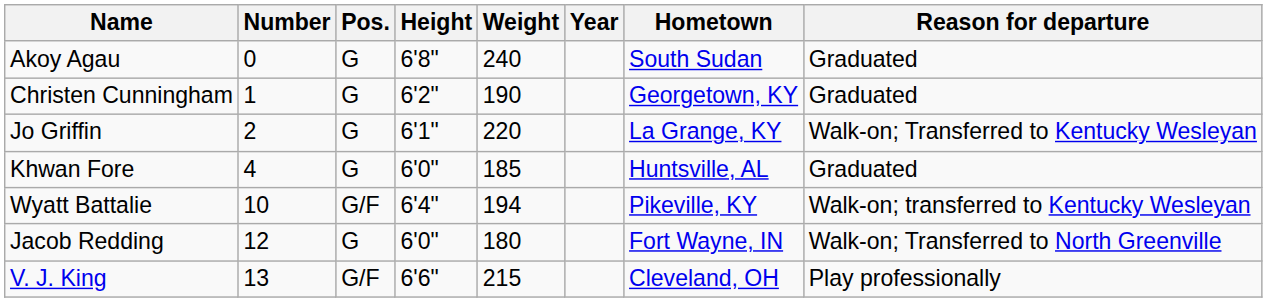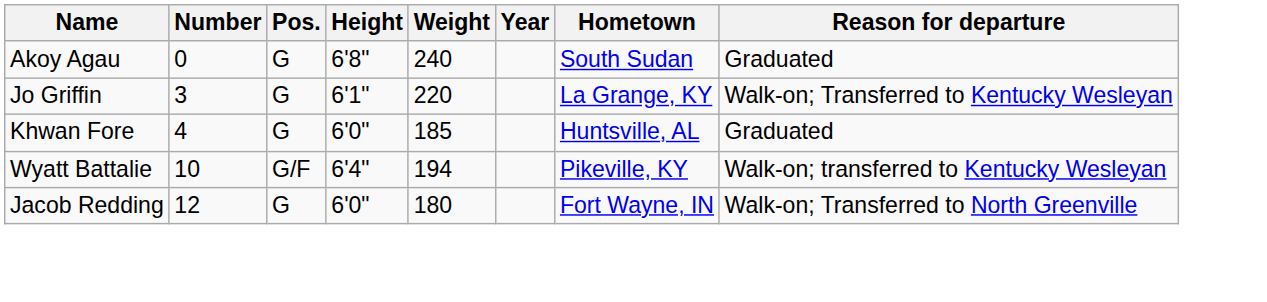- row: Christen Cunningham | 1 | G | 6'2" | 190 | Georgetown, KY | Graduated
Jo Griffin | Number: 2 -> 3
- row: V. J. King | 13 | G/F | 6'6" | 215 | Cleveland, OH | Play professionally
